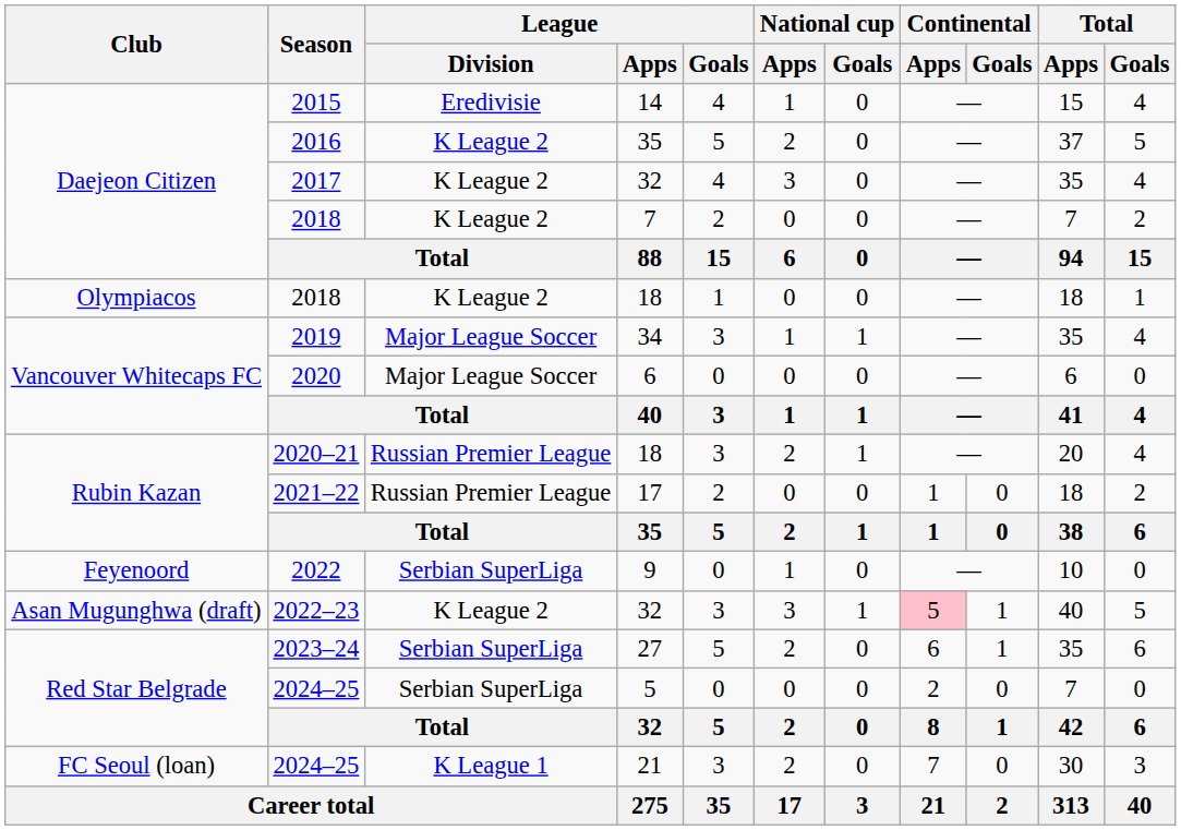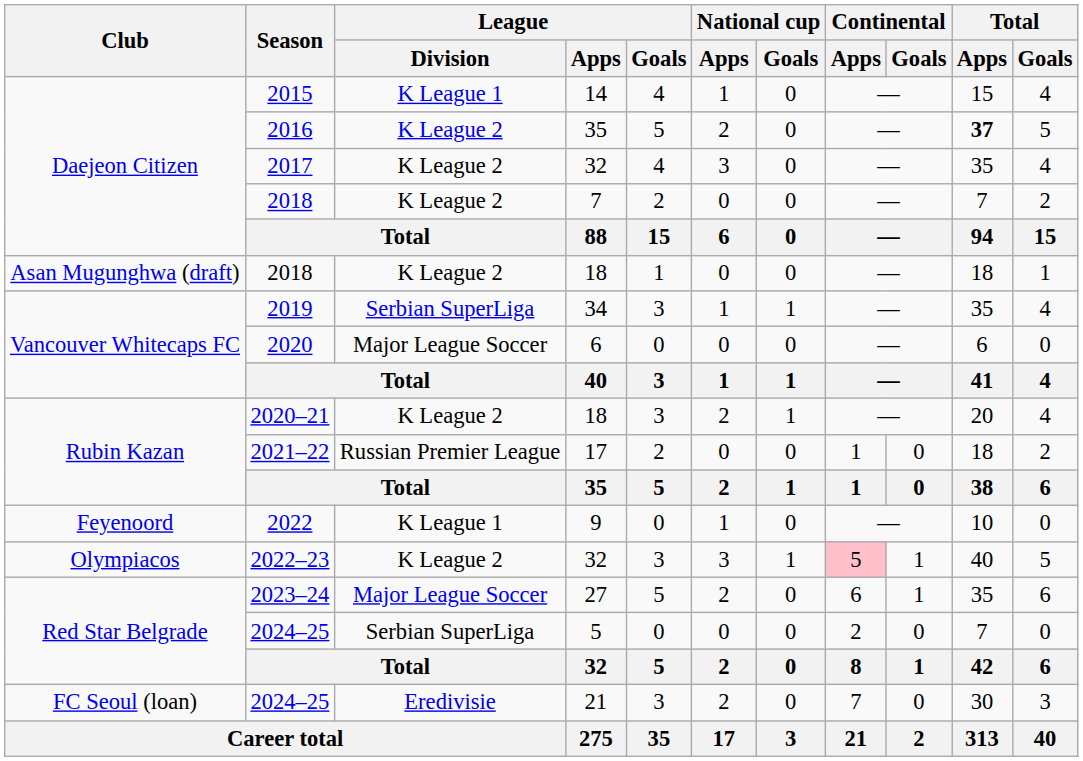2015 | League / Division: Eredivisie -> K League 1
2016 | Total / Apps: normal -> bold
2018 / 18 | Club: Olympiacos -> Asan Mugunghwa (draft)
2019 | League / Division: Major League Soccer -> Serbian SuperLiga
2020–21 | League / Division: Russian Premier League -> K League 2
2022 | League / Division: Serbian SuperLiga -> K League 1
2022–23 | Club: Asan Mugunghwa (draft) -> Olympiacos
2023–24 | League / Division: Serbian SuperLiga -> Major League Soccer
2024–25 / 21 | League / Division: K League 1 -> Eredivisie
